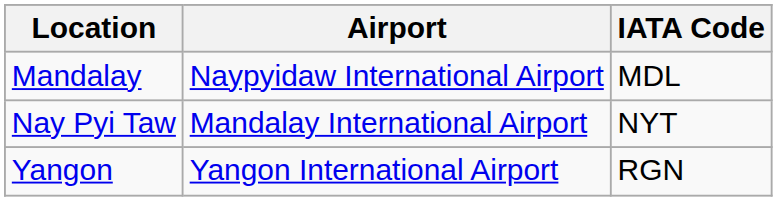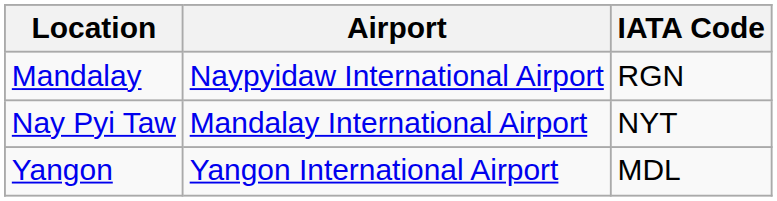Mandalay | IATA Code: MDL -> RGN
Yangon | IATA Code: RGN -> MDL
